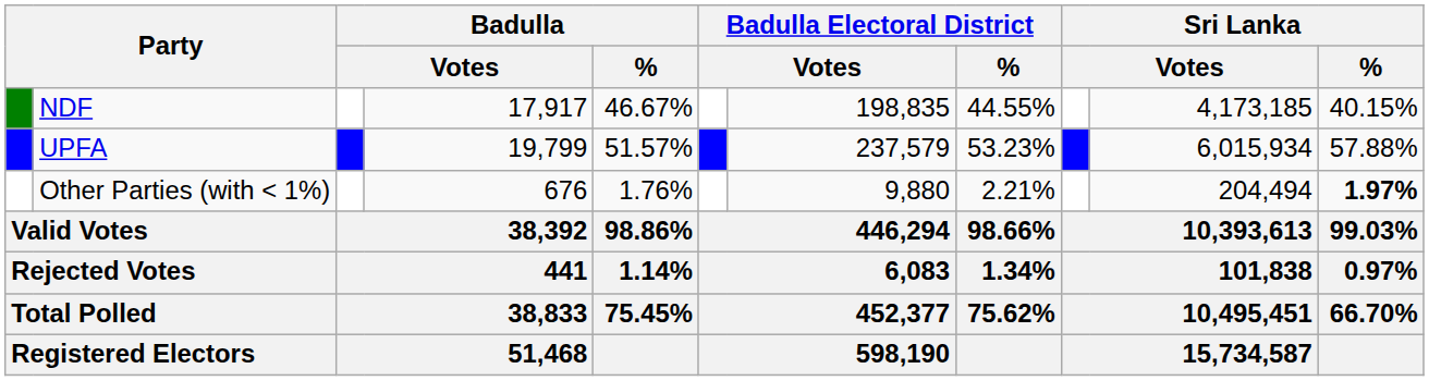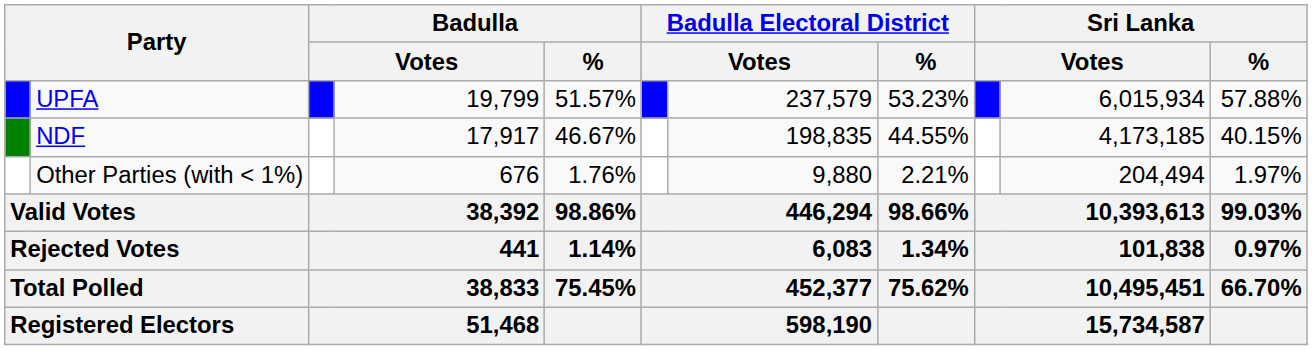rows swapped: UPFA <-> NDF
Other Parties (with < 1%) | Sri Lanka / %: bold -> normal
